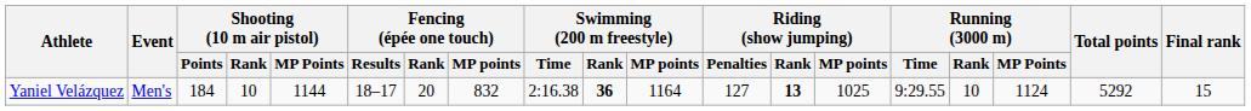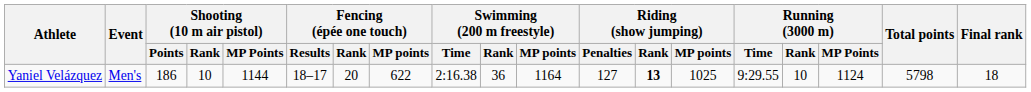Yaniel Velázquez | Shooting (10 m air pistol) / Points: 184 -> 186
Yaniel Velázquez | Fencing (épée one touch) / MP points: 832 -> 622
Yaniel Velázquez | Swimming (200 m freestyle) / Rank: bold -> normal
Yaniel Velázquez | Total points: 5292 -> 5798
Yaniel Velázquez | Final rank: 15 -> 18
